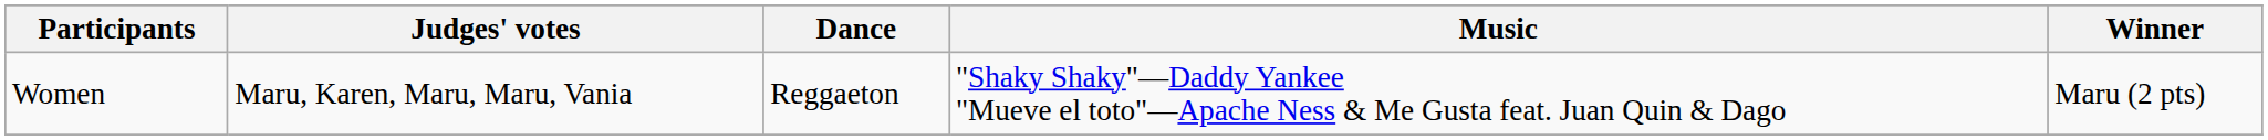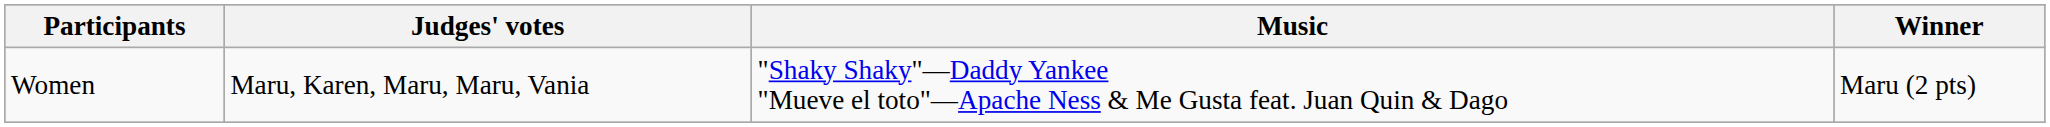- column: Dance | Reggaeton
